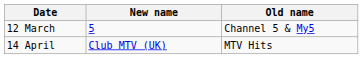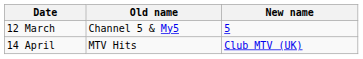columns swapped: Old name <-> New name
